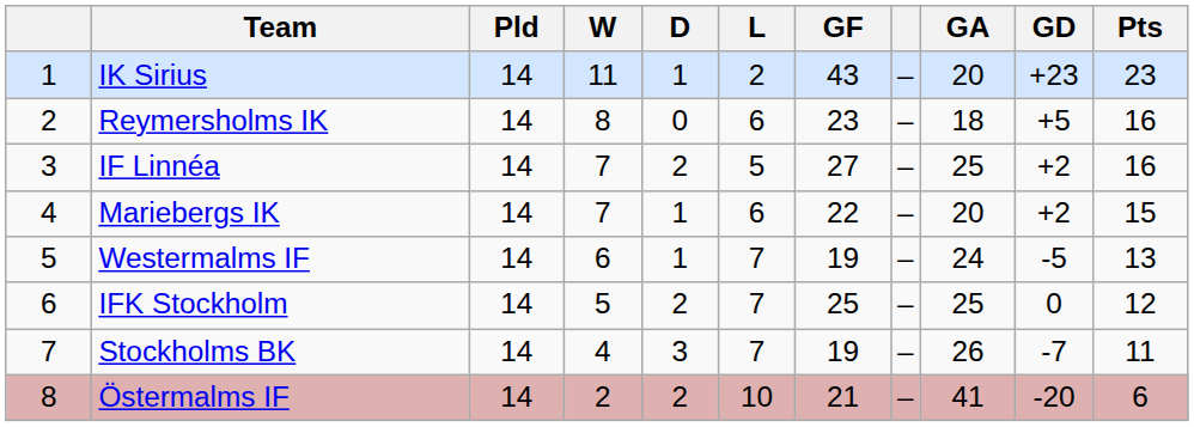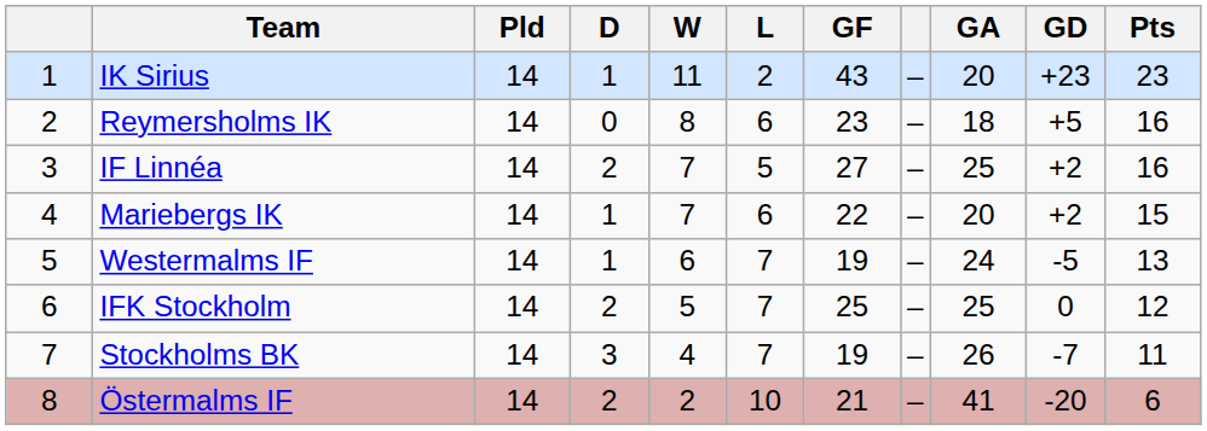columns swapped: W <-> D
